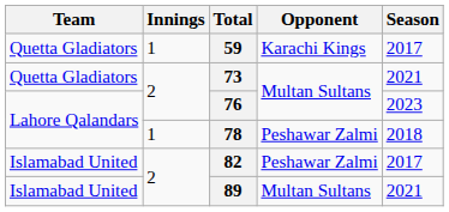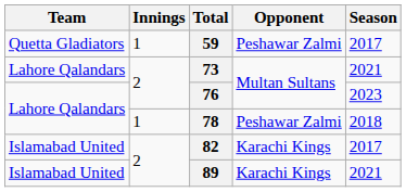59 | Opponent: Karachi Kings -> Peshawar Zalmi
73 | Team: Quetta Gladiators -> Lahore Qalandars
82 | Opponent: Peshawar Zalmi -> Karachi Kings
89 | Opponent: Multan Sultans -> Karachi Kings
